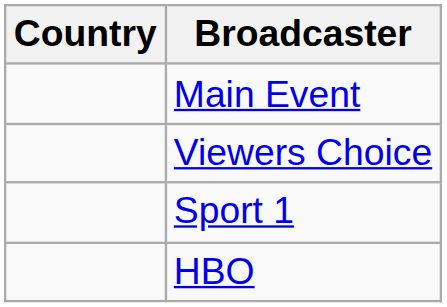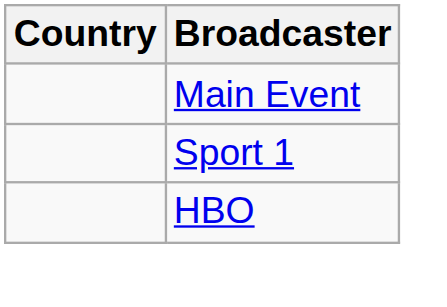- row: Viewers Choice
